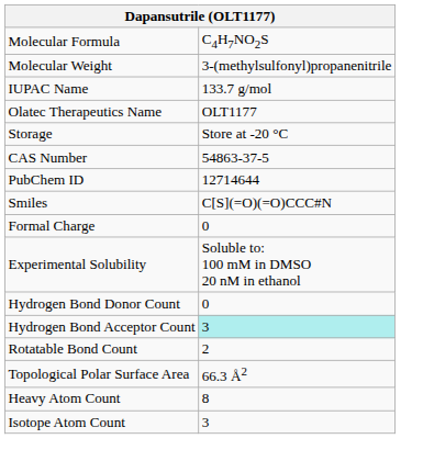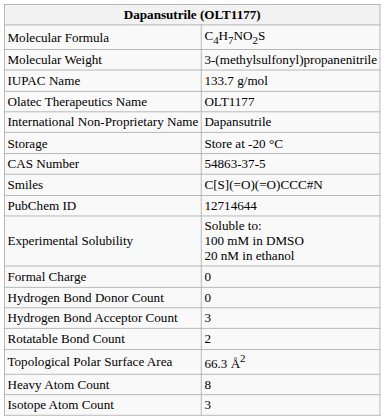+ row: International Non-Proprietary Name | Dapansutrile
rows swapped: PubChem ID <-> Smiles
rows swapped: Experimental Solubility <-> Formal Charge
Hydrogen Bond Acceptor Count | column 2: paleturquoise background -> no background
